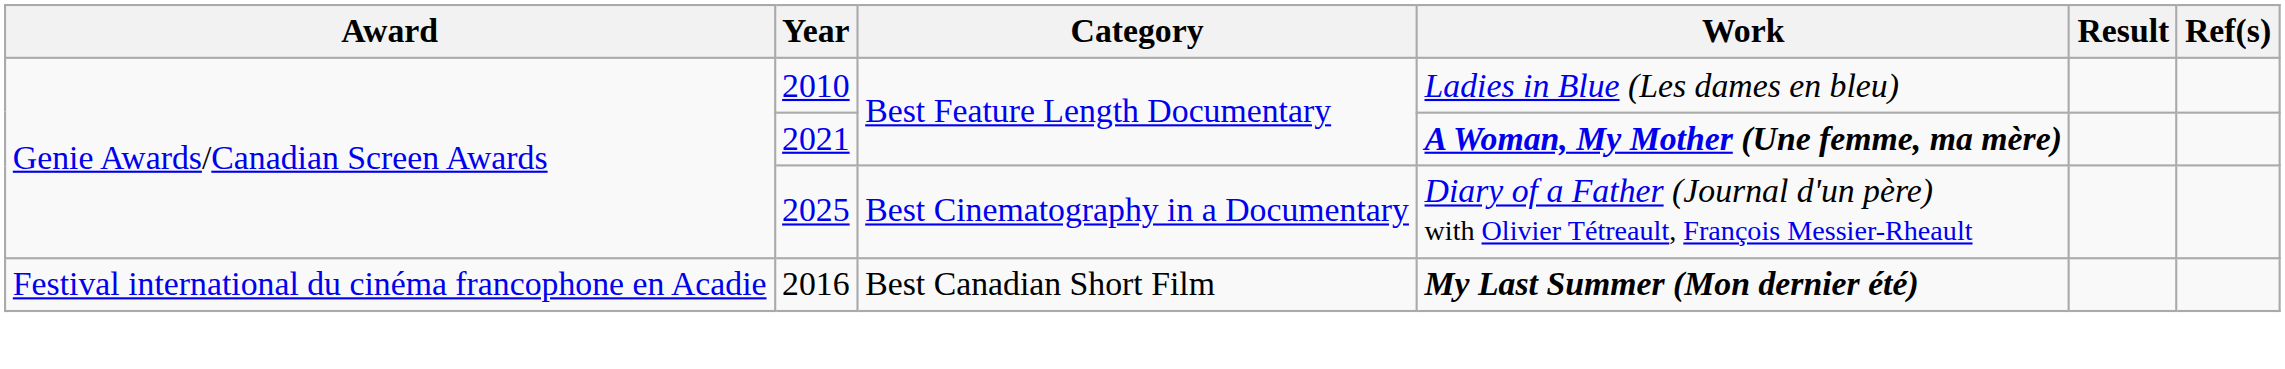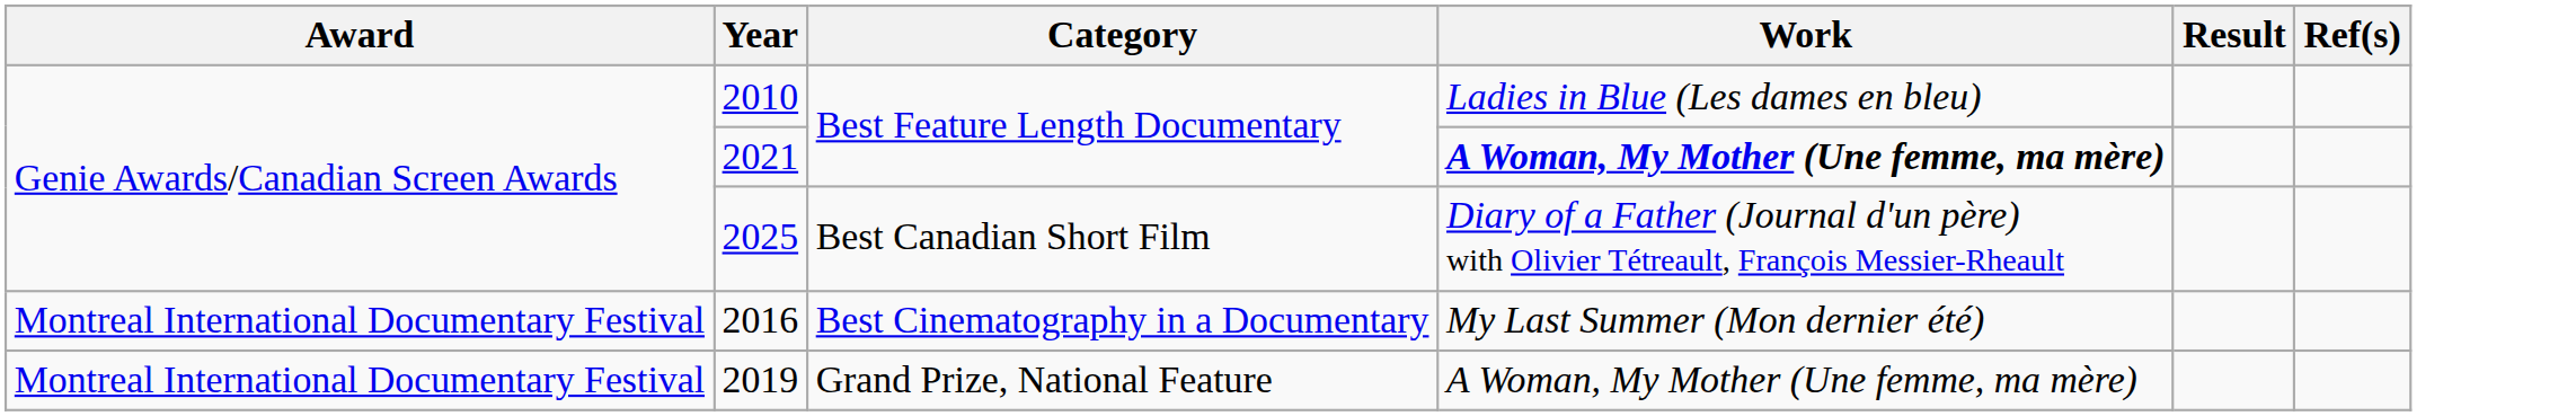2025 | Category: Best Cinematography in a Documentary -> Best Canadian Short Film
2016 | Award: Festival international du cinéma francophone en Acadie -> Montreal International Documentary Festival
2016 | Category: Best Canadian Short Film -> Best Cinematography in a Documentary
2016 | Work: bold -> normal
+ row: Montreal International Documentary Festival | 2019 | Grand Prize, National Feature | A Woman, My Mother (Une femme, ma mère)
